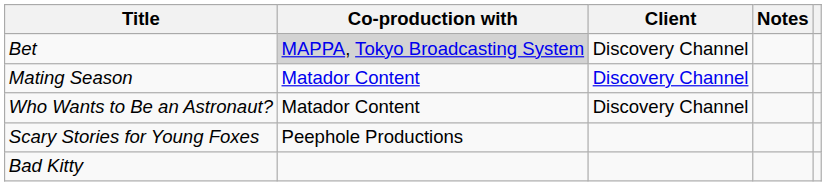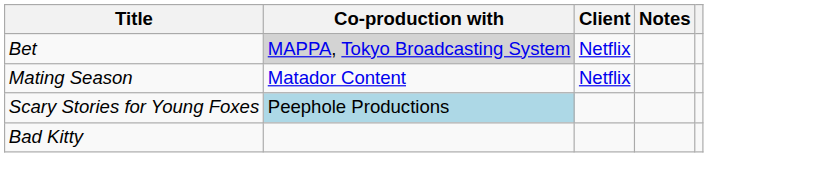Bet | Client: Discovery Channel -> Netflix
Mating Season | Client: Discovery Channel -> Netflix
- row: Who Wants to Be an Astronaut? | Matador Content | Discovery Channel
Scary Stories for Young Foxes | Co-production with: no background -> lightblue background
